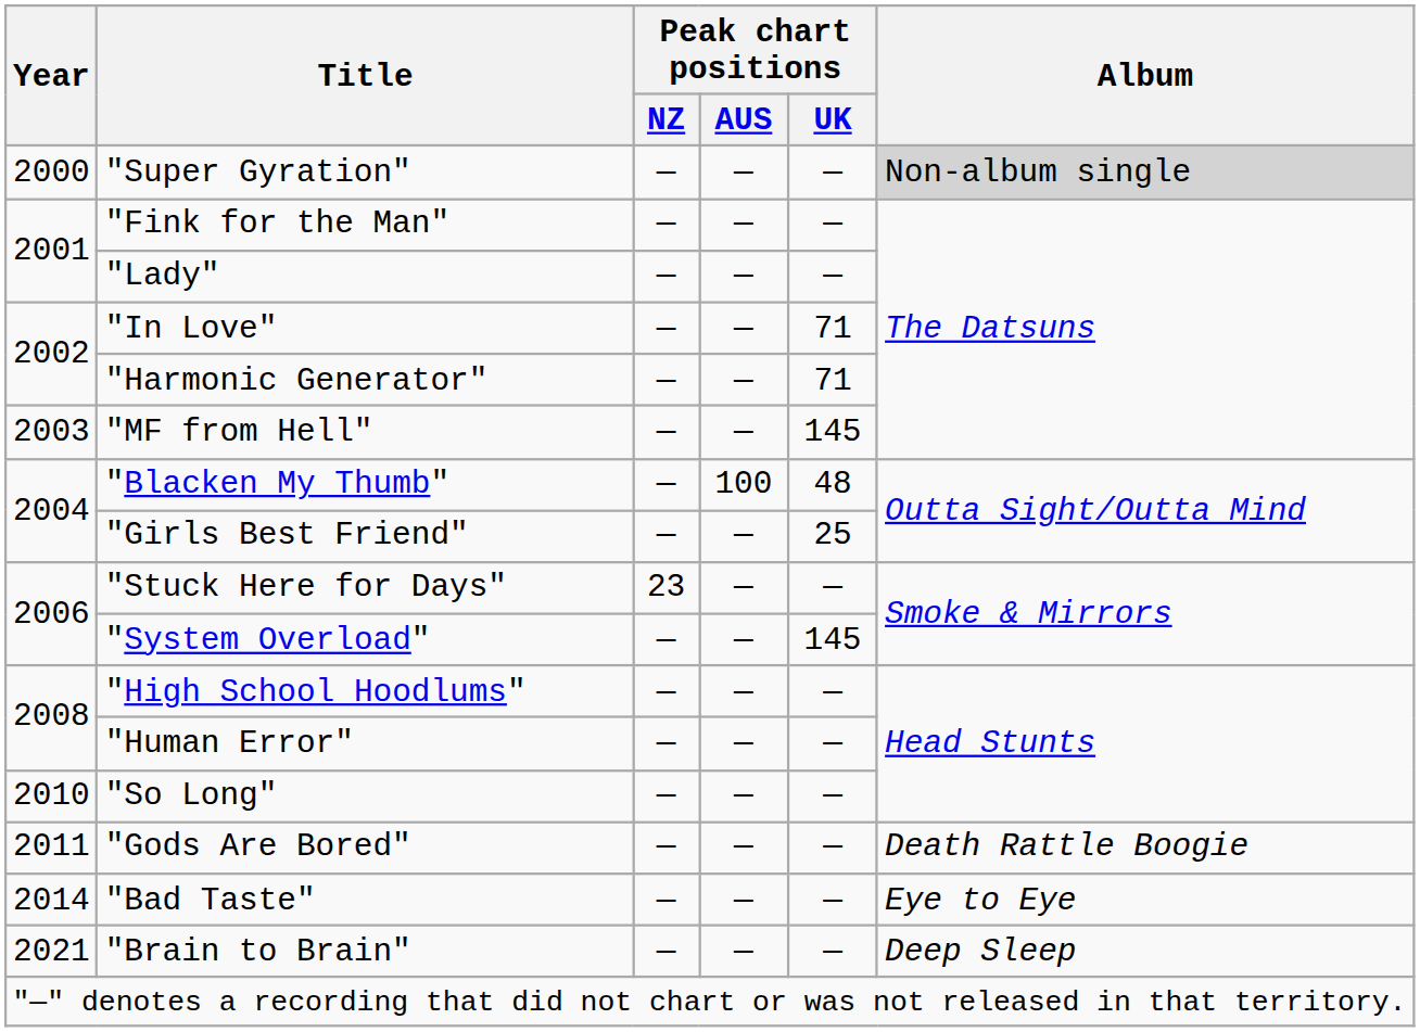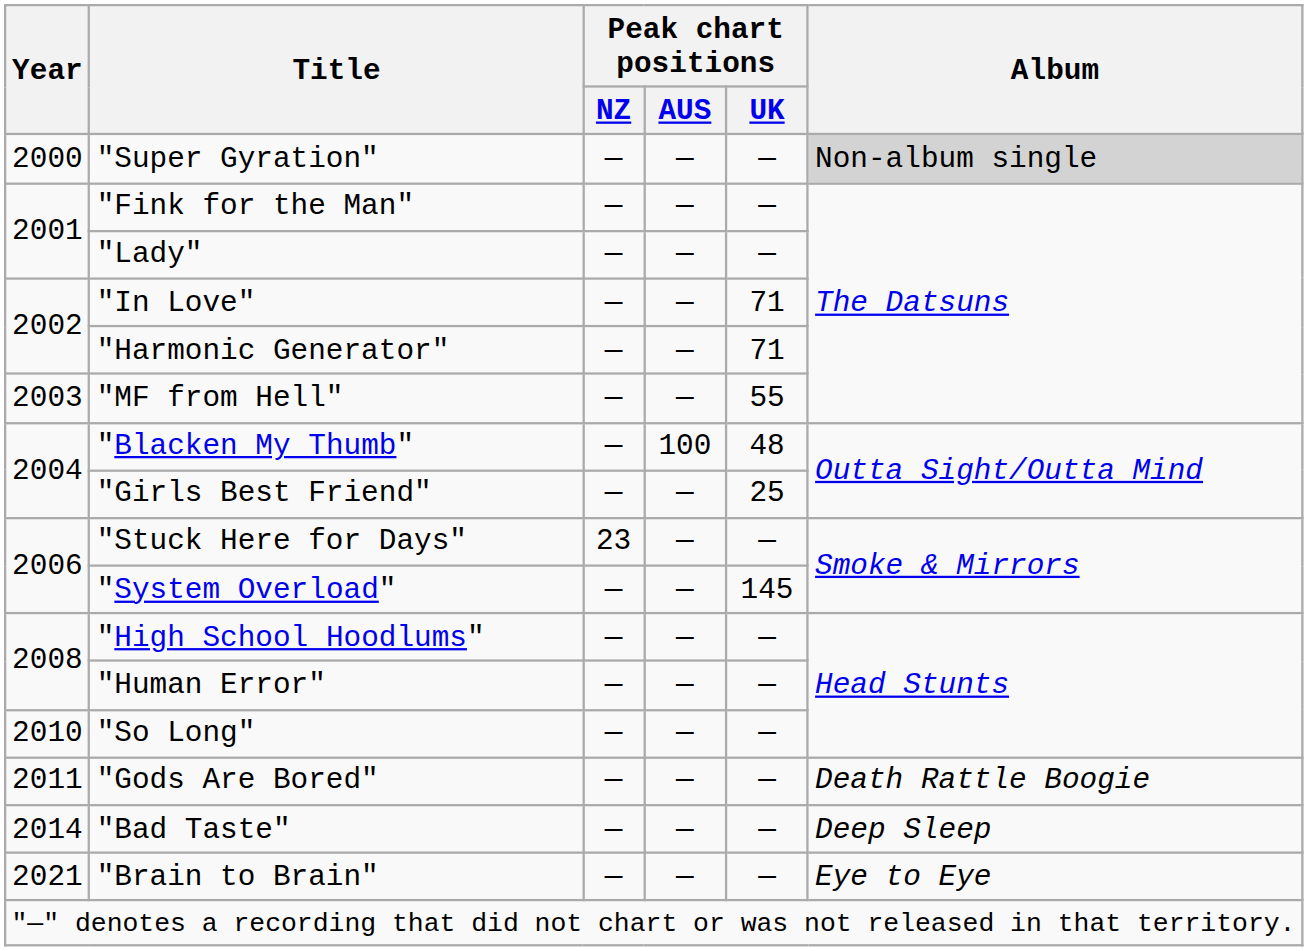"MF from Hell" | Peak chart positions / UK: 145 -> 55
"Bad Taste" | Album: Eye to Eye -> Deep Sleep
"Brain to Brain" | Album: Deep Sleep -> Eye to Eye
